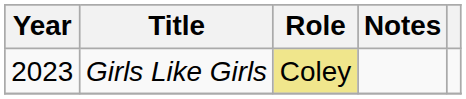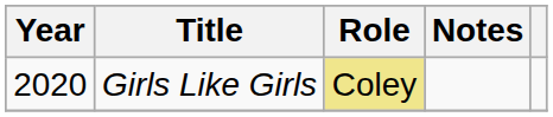Girls Like Girls | Year: 2023 -> 2020
